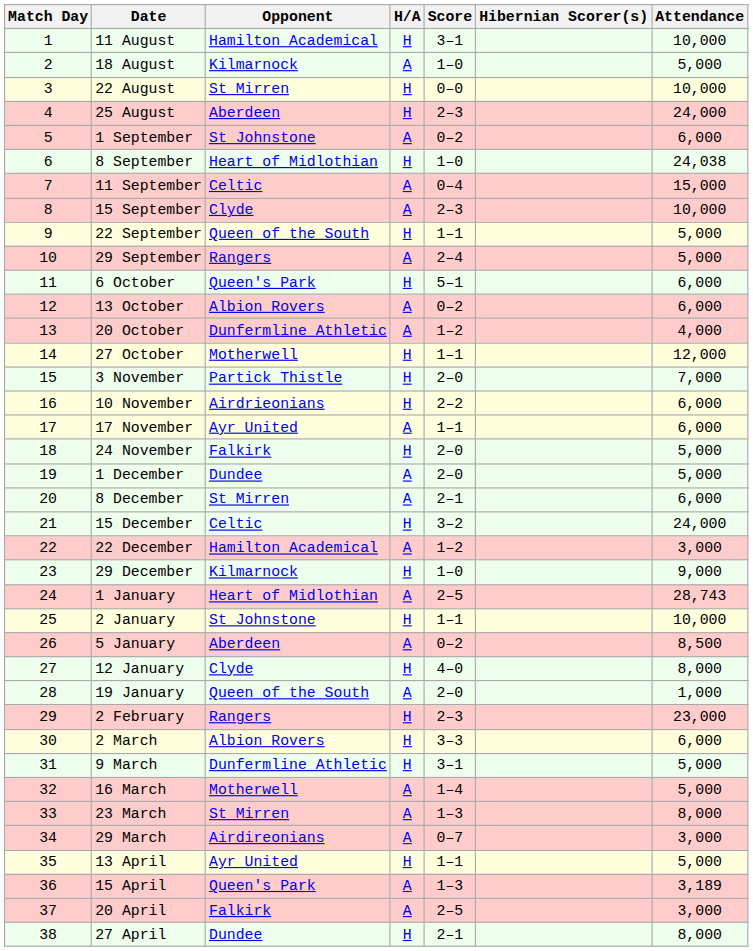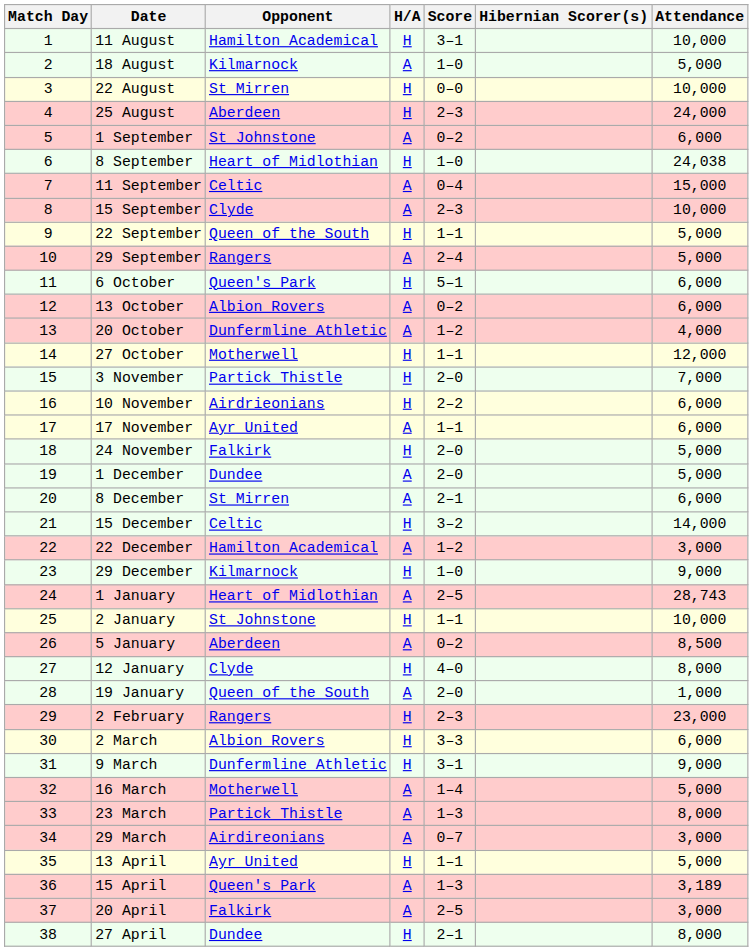15 December | Attendance: 24,000 -> 14,000
9 March | Attendance: 5,000 -> 9,000
23 March | Opponent: St Mirren -> Partick Thistle
